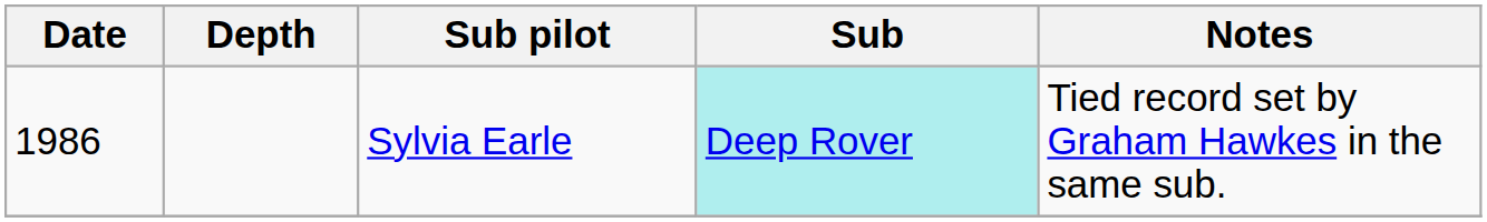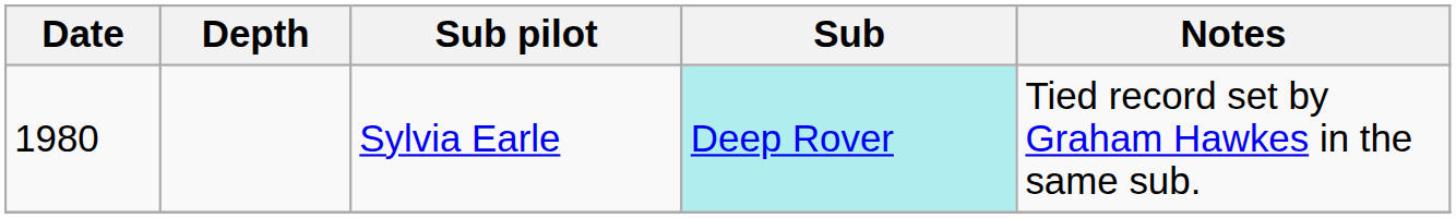Sylvia Earle | Date: 1986 -> 1980
